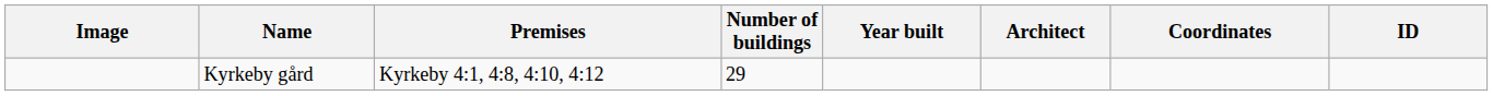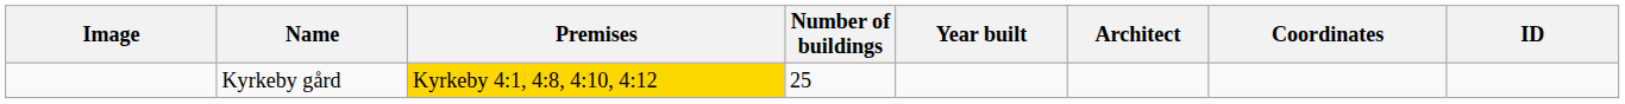Kyrkeby gård | Premises: no background -> gold background
Kyrkeby gård | Number of buildings: 29 -> 25
